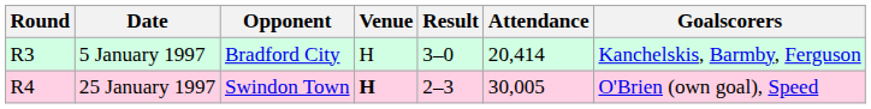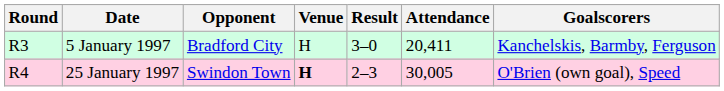5 January 1997 | Attendance: 20,414 -> 20,411
